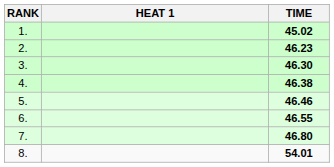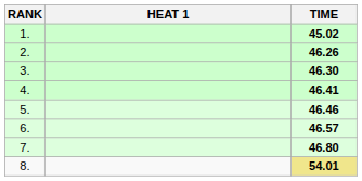2. | TIME: 46.23 -> 46.26
4. | TIME: 46.38 -> 46.41
6. | TIME: 46.55 -> 46.57
8. | TIME: no background -> khaki background
